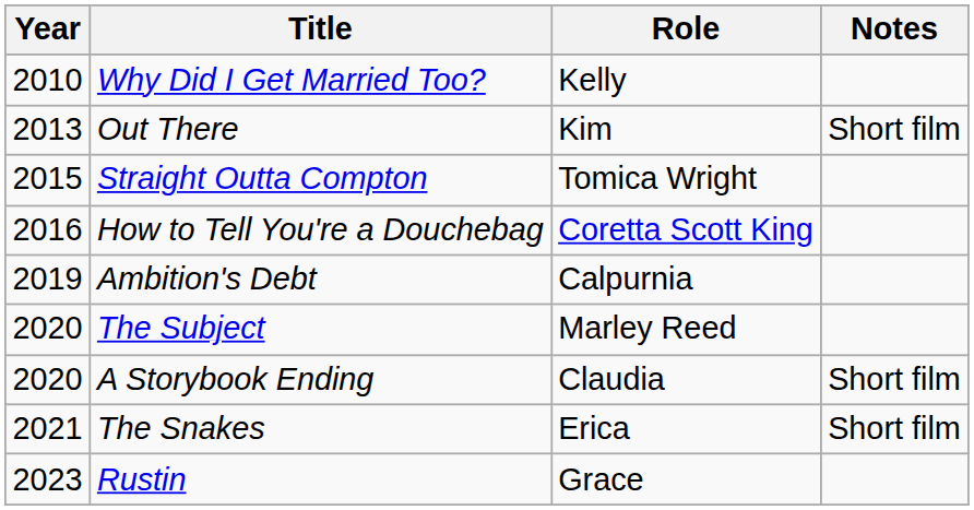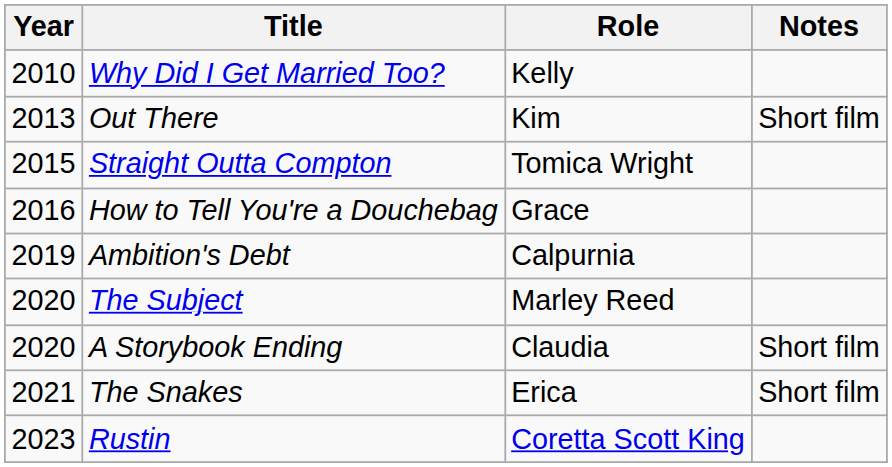How to Tell You're a Douchebag | Role: Coretta Scott King -> Grace
Rustin | Role: Grace -> Coretta Scott King
